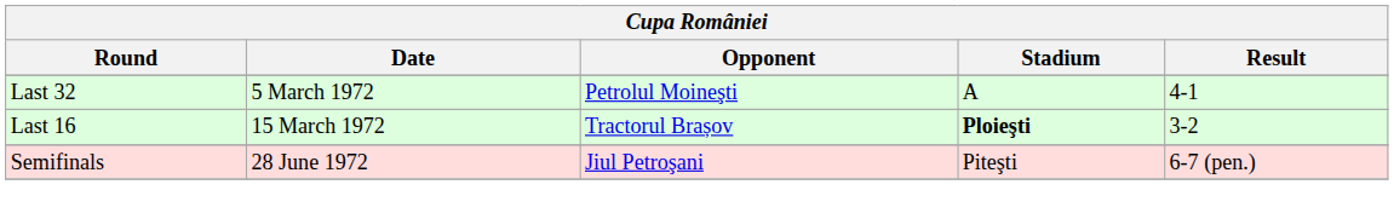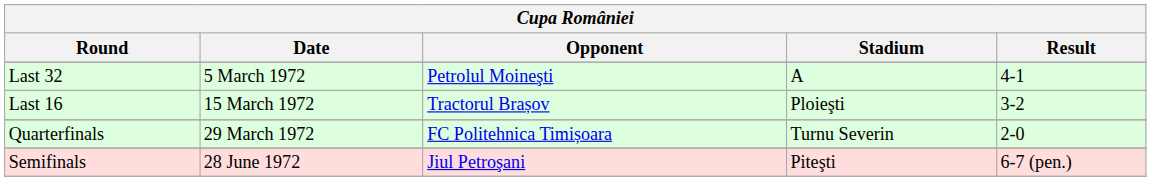Last 16 | Stadium: bold -> normal
+ row: Quarterfinals | 29 March 1972 | FC Politehnica Timișoara | Turnu Severin | 2-0
